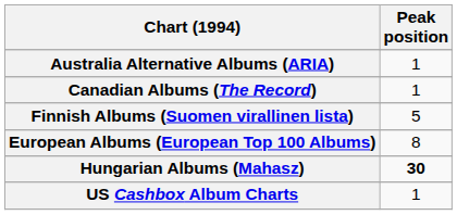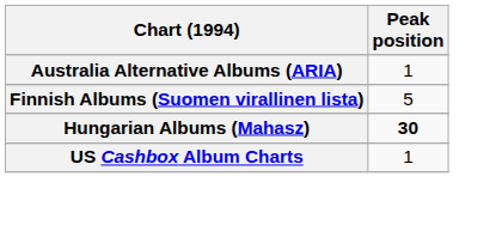- row: Canadian Albums (The Record) | 1
- row: European Albums (European Top 100 Albums) | 8
